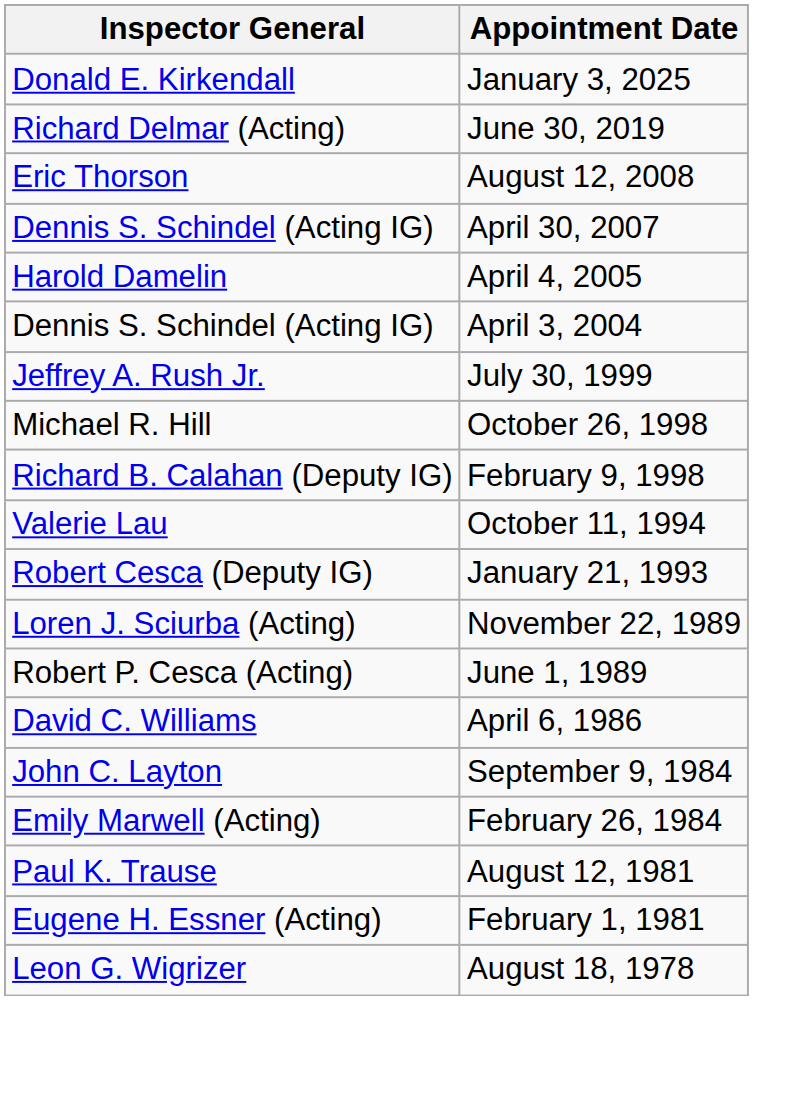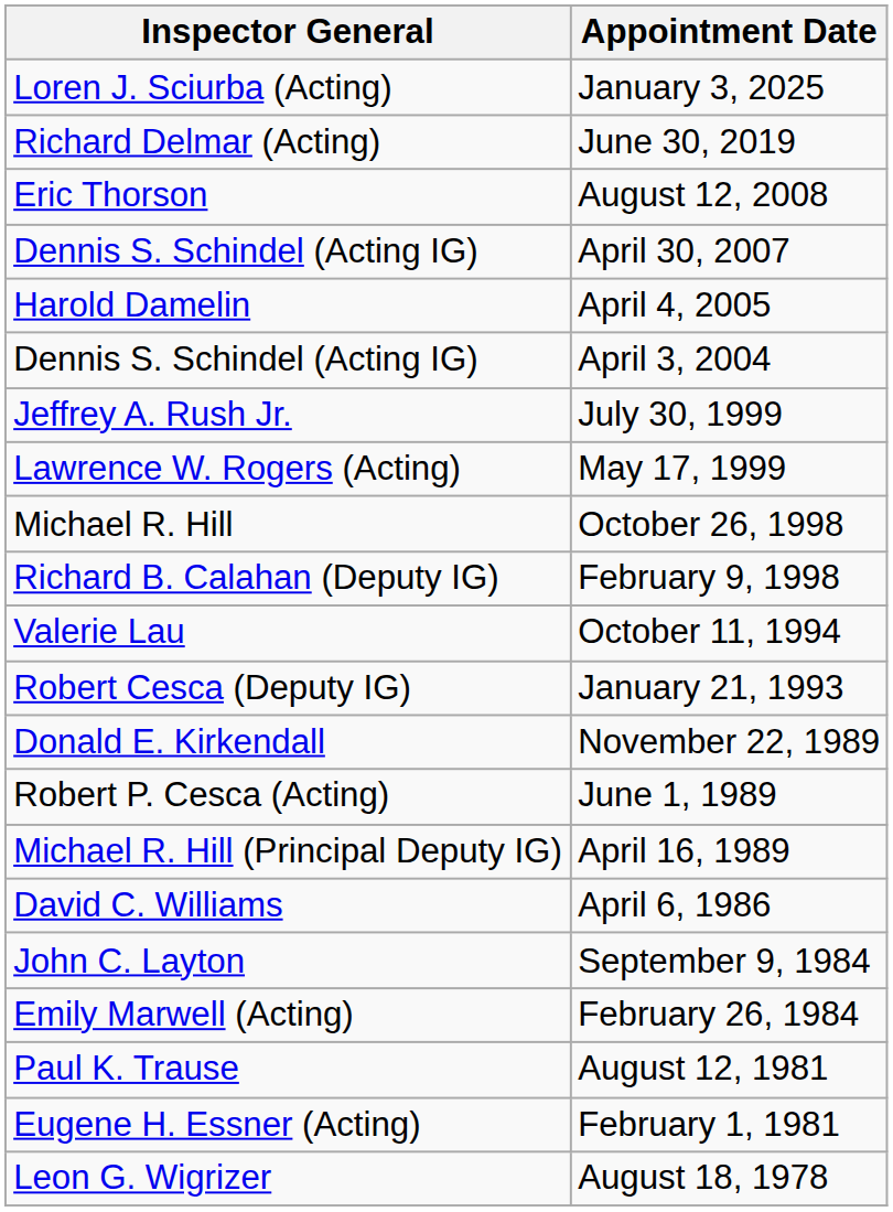January 3, 2025 | Inspector General: Donald E. Kirkendall -> Loren J. Sciurba (Acting)
+ row: Lawrence W. Rogers (Acting) | May 17, 1999
November 22, 1989 | Inspector General: Loren J. Sciurba (Acting) -> Donald E. Kirkendall
+ row: Michael R. Hill (Principal Deputy IG) | April 16, 1989
